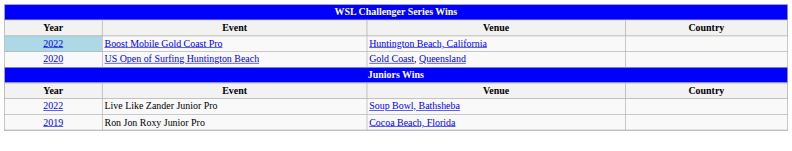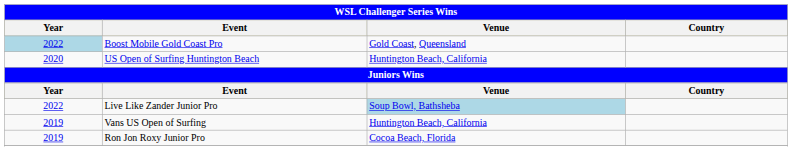Boost Mobile Gold Coast Pro | Venue: Huntington Beach, California -> Gold Coast, Queensland
US Open of Surfing Huntington Beach | Venue: Gold Coast, Queensland -> Huntington Beach, California
Live Like Zander Junior Pro | Venue: no background -> lightblue background
+ row: 2019 | Vans US Open of Surfing | Huntington Beach, California
